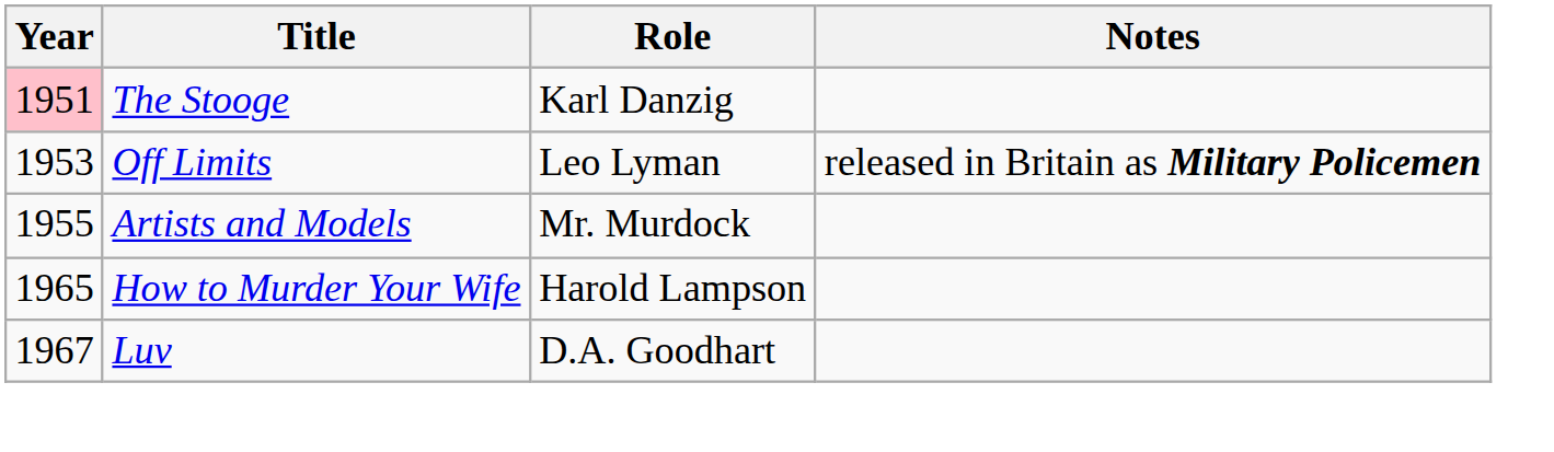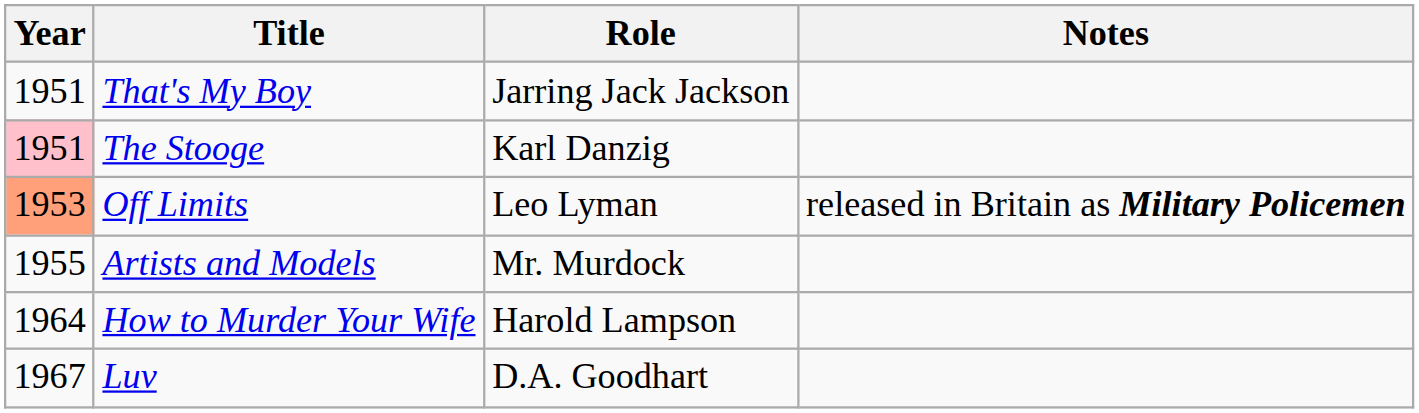+ row: 1951 | That's My Boy | Jarring Jack Jackson
Off Limits | Year: no background -> lightsalmon background
How to Murder Your Wife | Year: 1965 -> 1964
